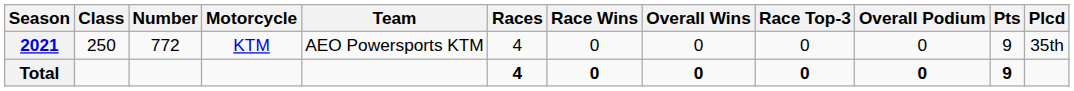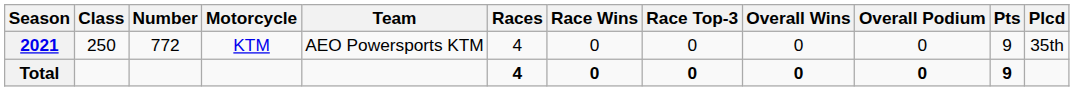columns swapped: Overall Wins <-> Race Top-3
